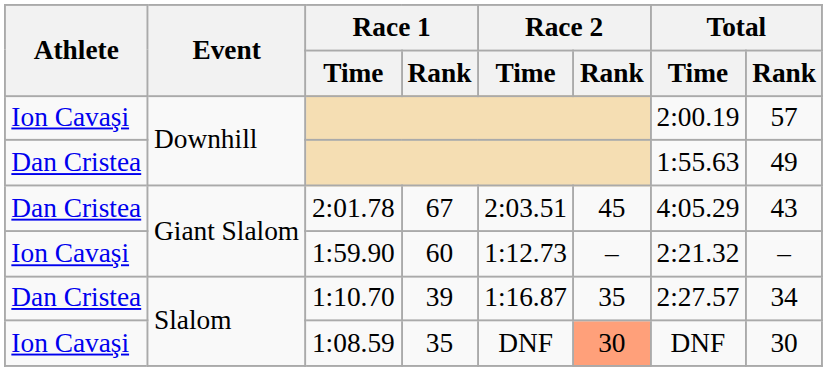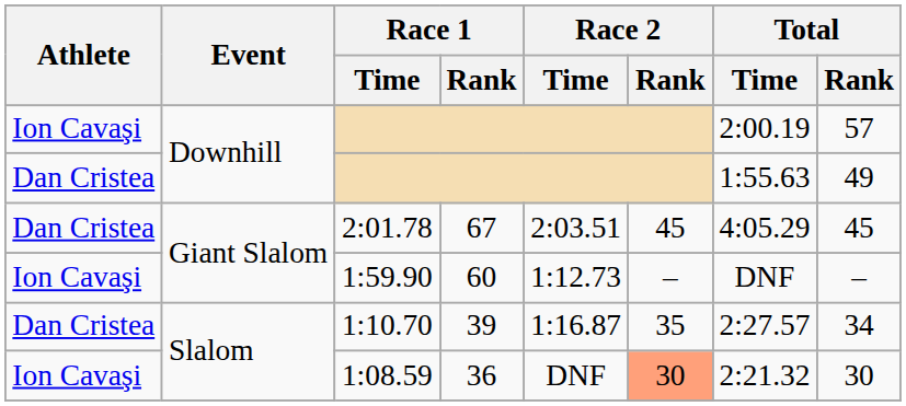2:01.78 | Total / Rank: 43 -> 45
1:59.90 | Total / Time: 2:21.32 -> DNF
1:08.59 | Race 1 / Rank: 35 -> 36
1:08.59 | Total / Time: DNF -> 2:21.32
